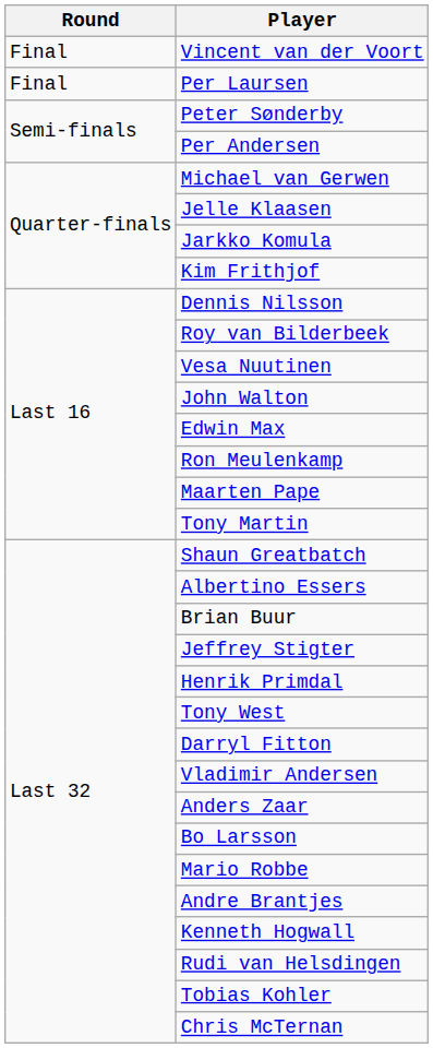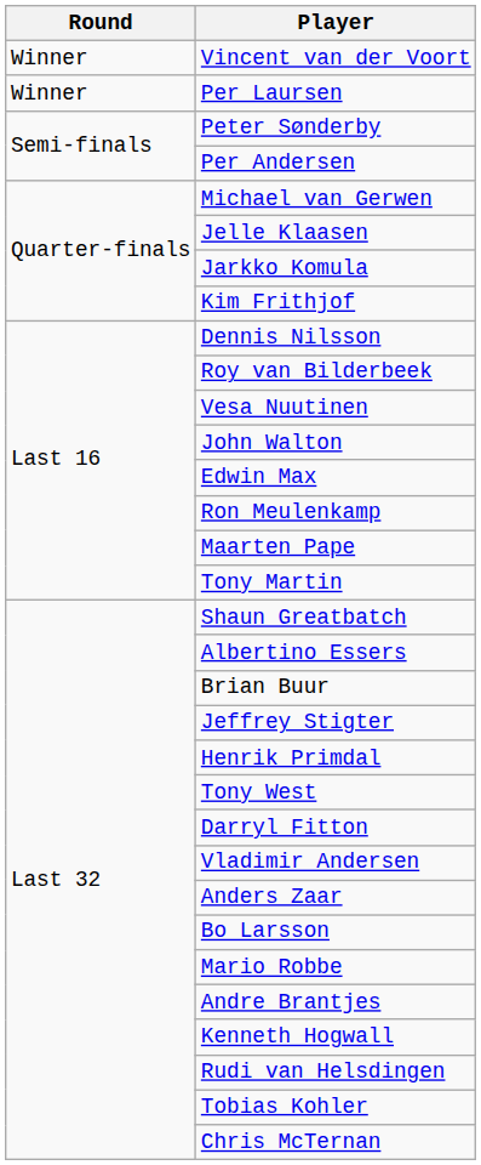Vincent van der Voort | Round: Final -> Winner
Per Laursen | Round: Final -> Winner
